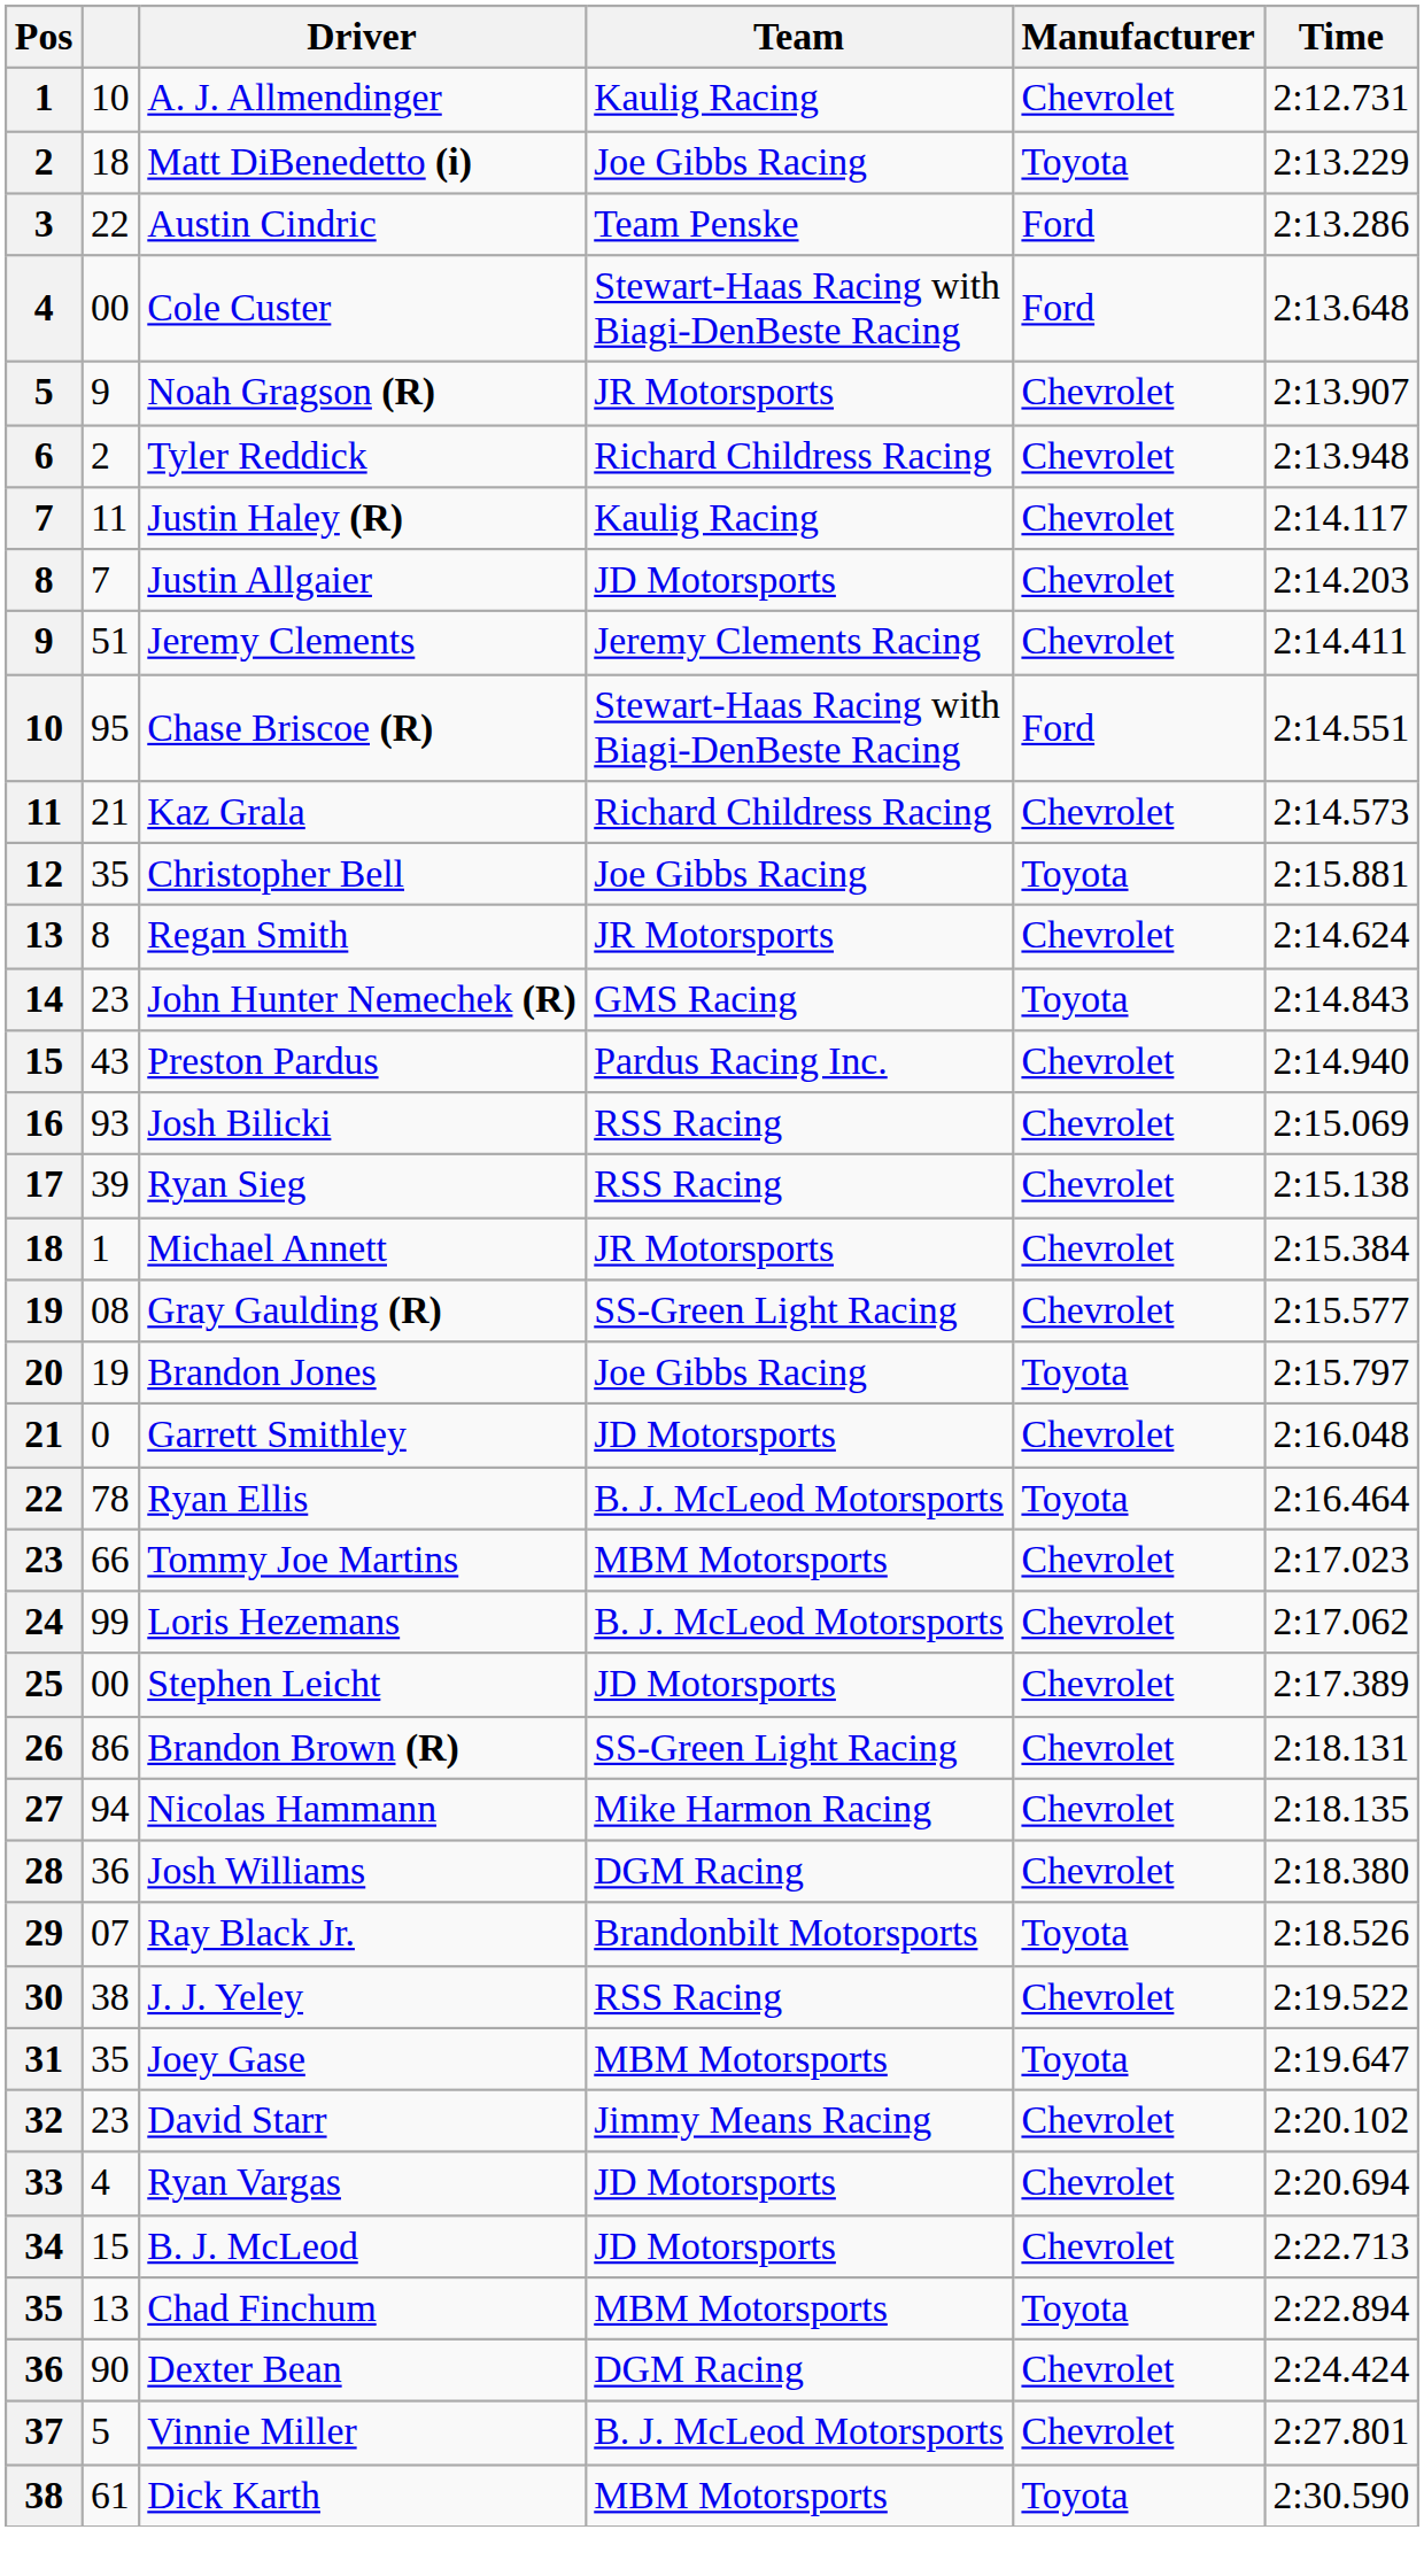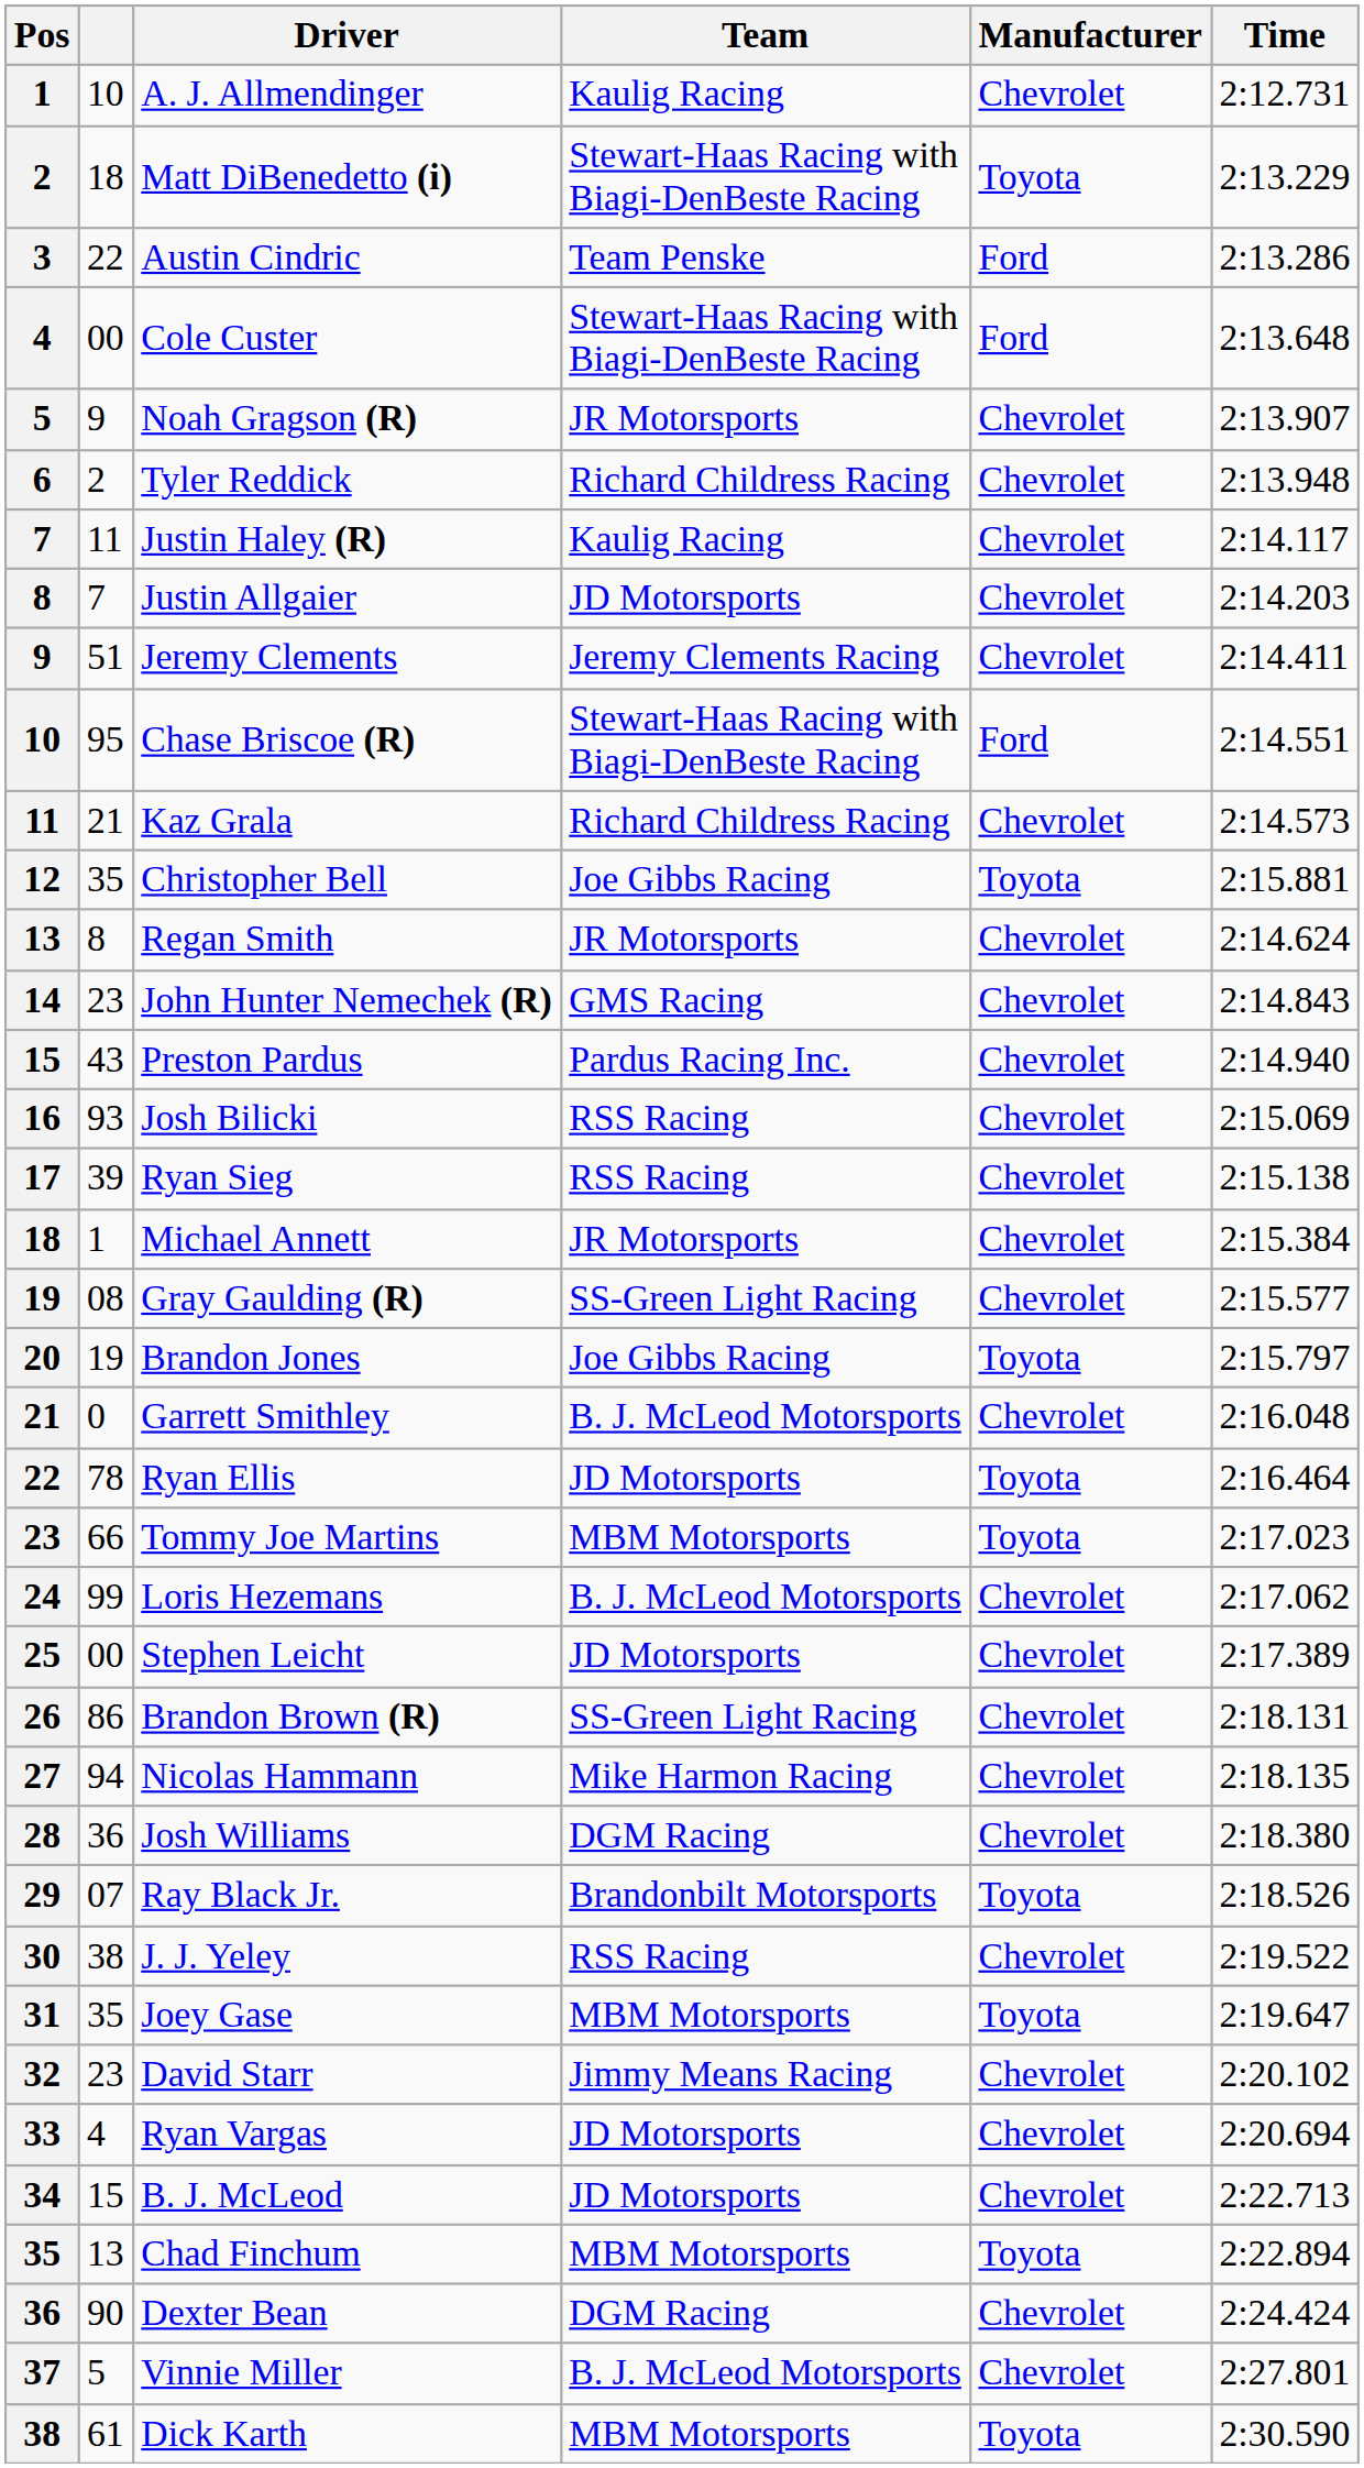Matt DiBenedetto (i) | Team: Joe Gibbs Racing -> Stewart-Haas Racing with Biagi-DenBeste Racing
John Hunter Nemechek (R) | Manufacturer: Toyota -> Chevrolet
Garrett Smithley | Team: JD Motorsports -> B. J. McLeod Motorsports
Ryan Ellis | Team: B. J. McLeod Motorsports -> JD Motorsports
Tommy Joe Martins | Manufacturer: Chevrolet -> Toyota
